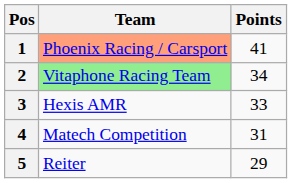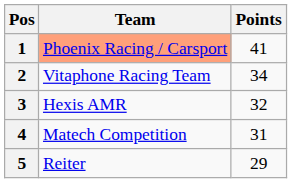2 | Team: lightgreen background -> no background
3 | Points: 33 -> 32
